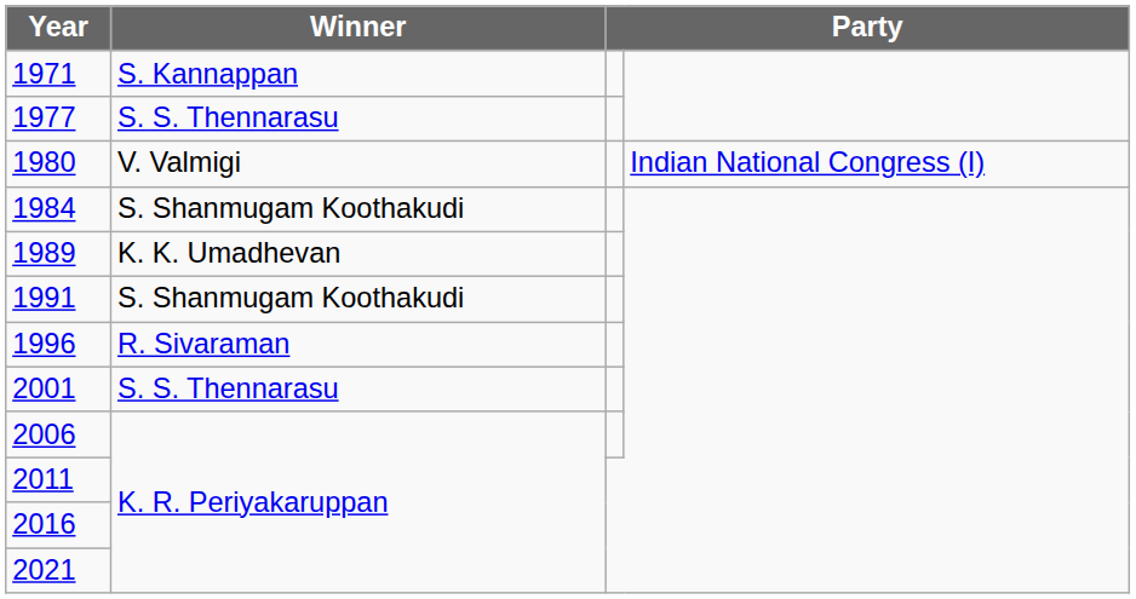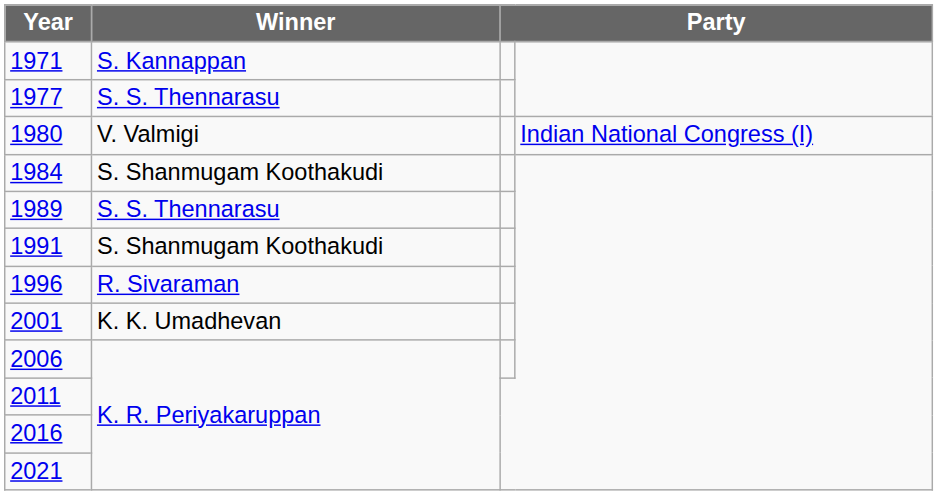1989 | Winner: K. K. Umadhevan -> S. S. Thennarasu
2001 | Winner: S. S. Thennarasu -> K. K. Umadhevan
